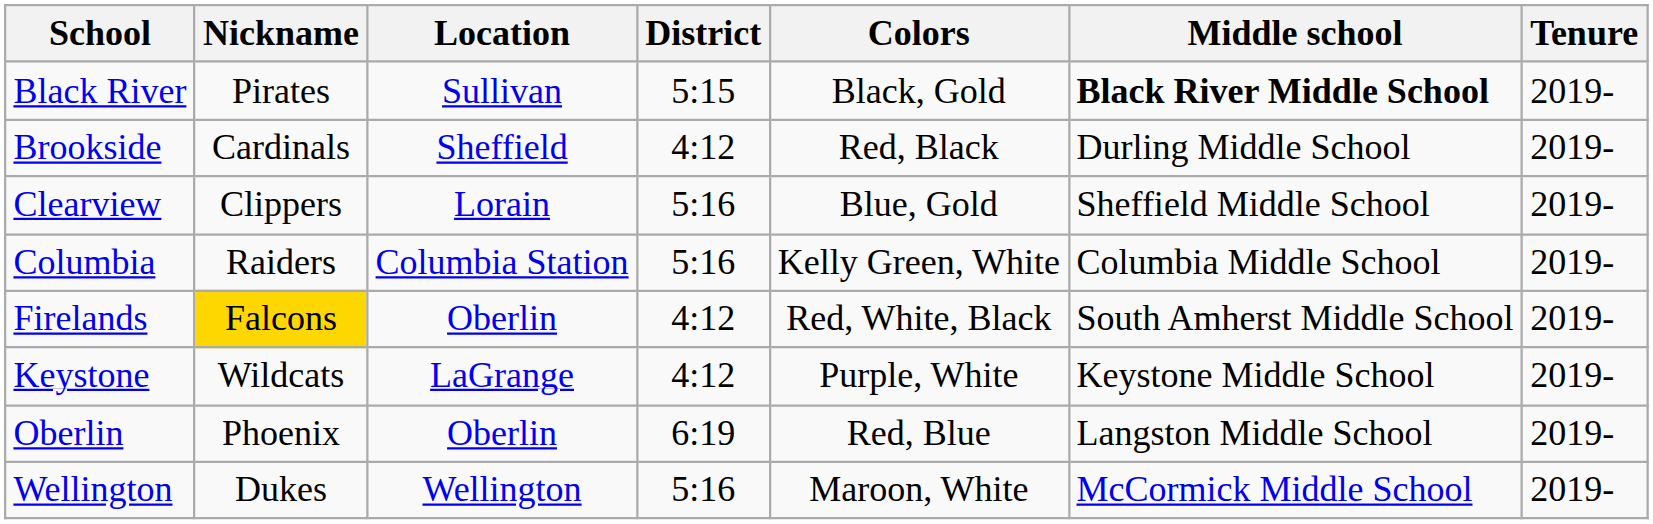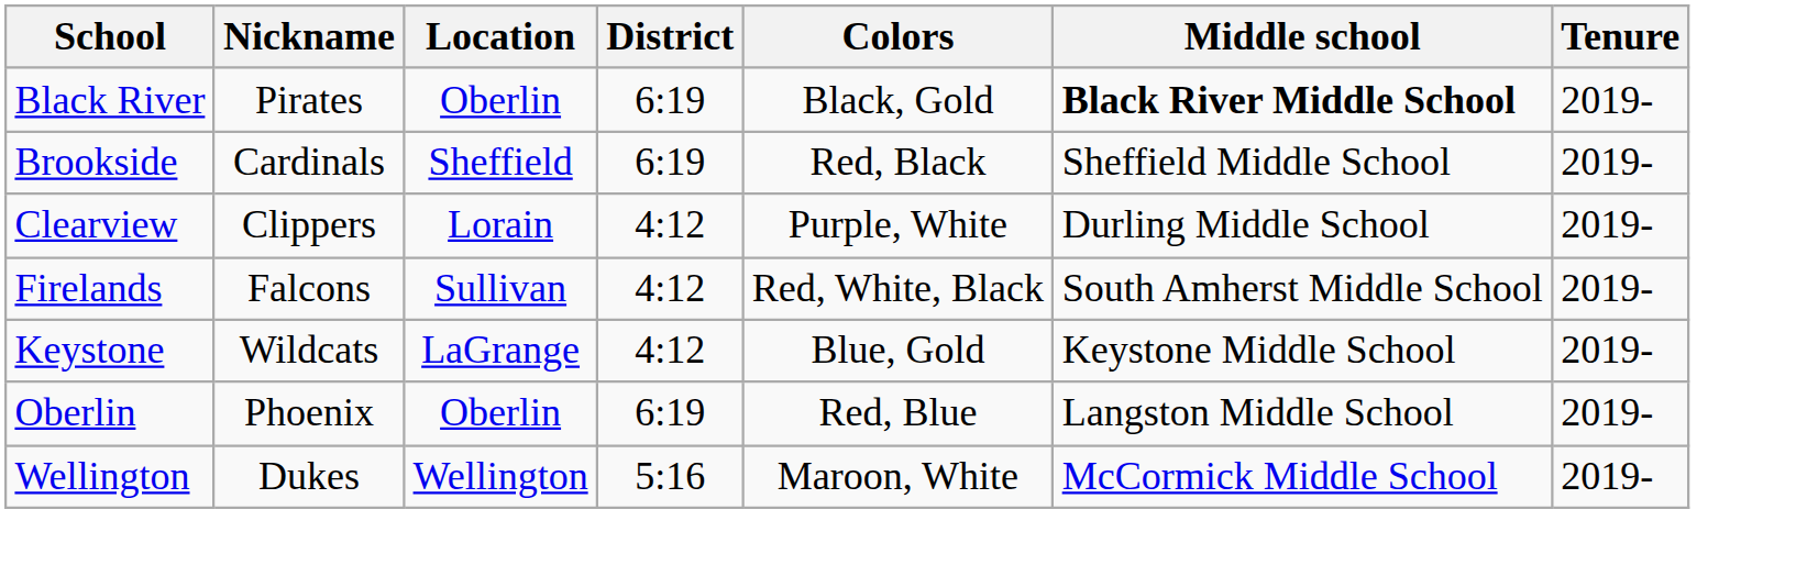Black River | Location: Sullivan -> Oberlin
Black River | District: 5:15 -> 6:19
Brookside | District: 4:12 -> 6:19
Brookside | Middle school: Durling Middle School -> Sheffield Middle School
Clearview | District: 5:16 -> 4:12
Clearview | Colors: Blue, Gold -> Purple, White
Clearview | Middle school: Sheffield Middle School -> Durling Middle School
- row: Columbia | Raiders | Columbia Station | 5:16 | Kelly Green, White | Columbia Middle School | 2019-
Firelands | Nickname: gold background -> no background
Firelands | Location: Oberlin -> Sullivan
Keystone | Colors: Purple, White -> Blue, Gold
